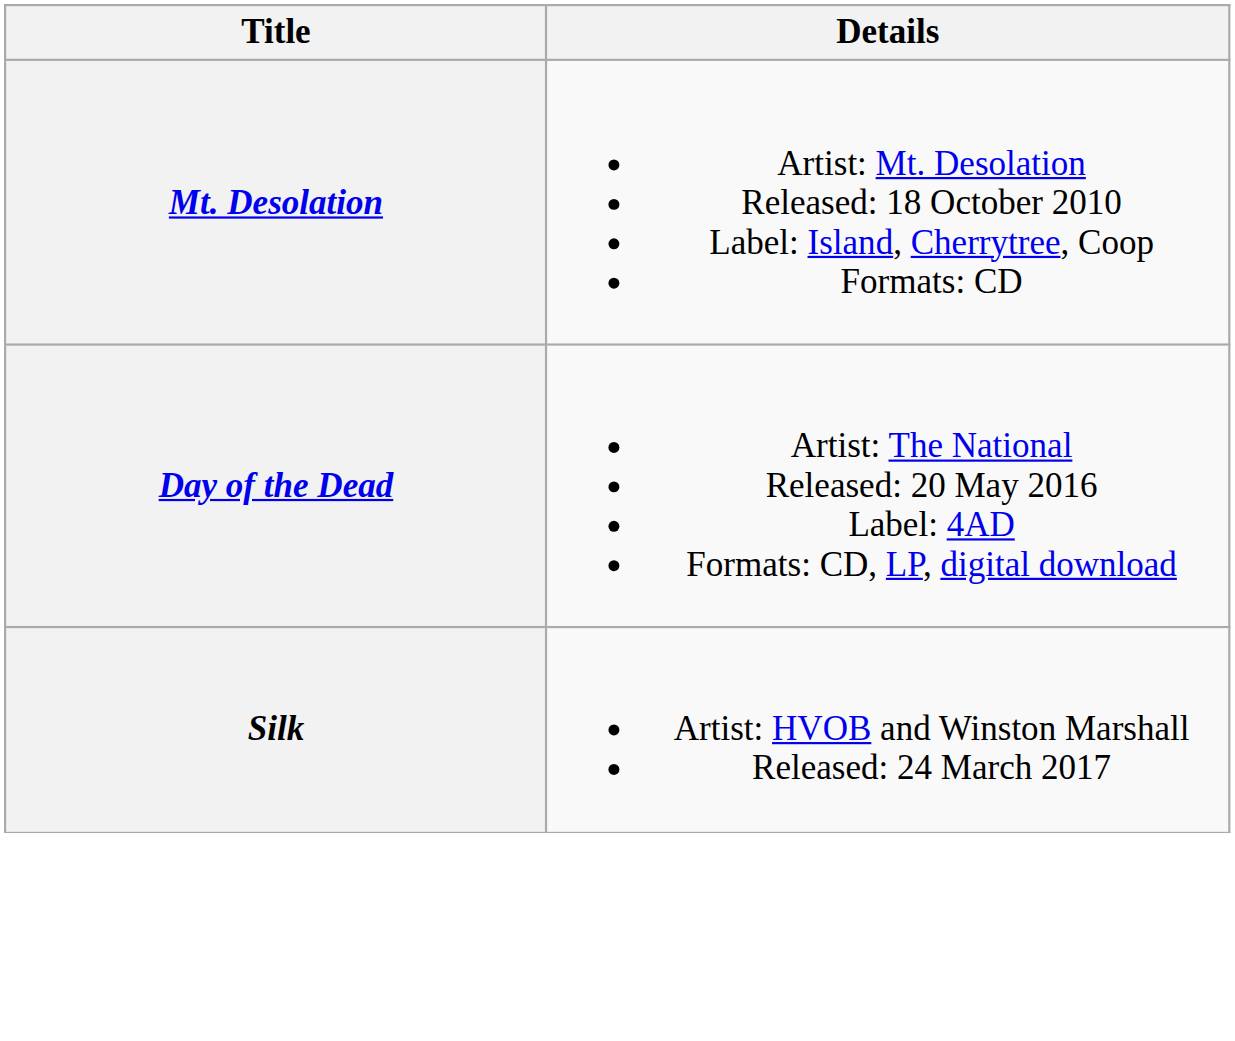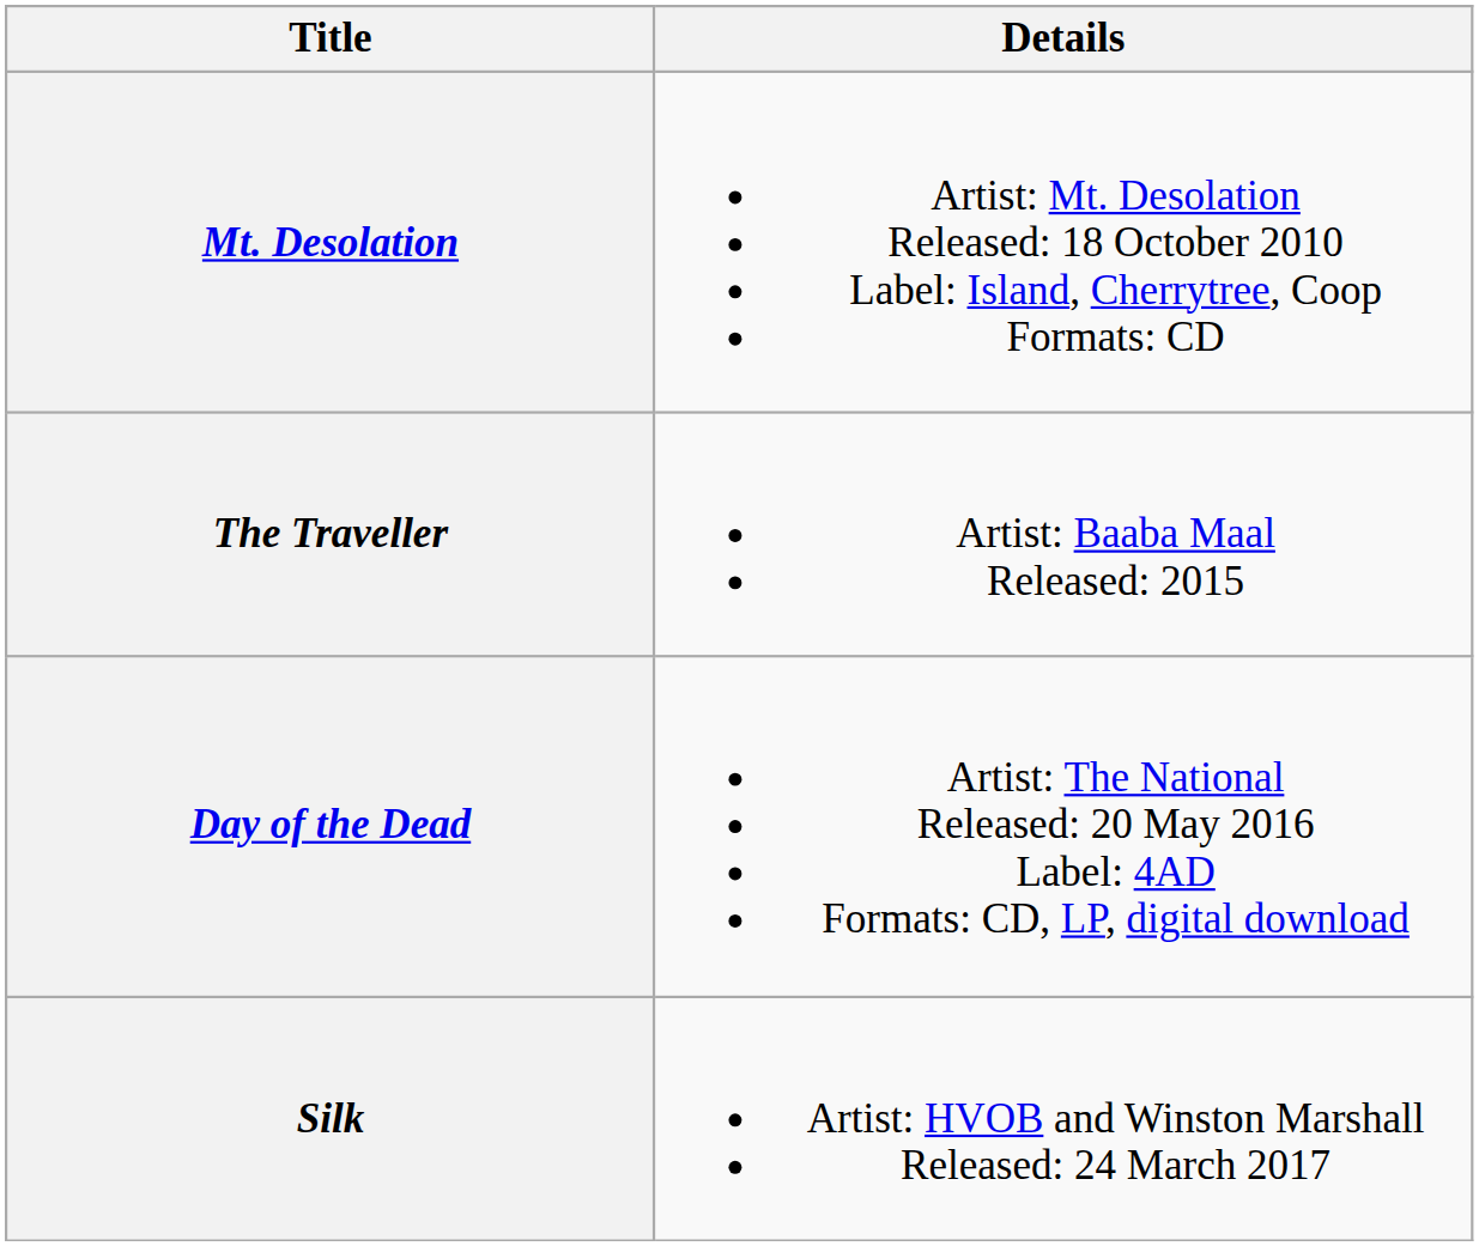+ row: The Traveller | Artist: Baaba Maal Released: 2015
